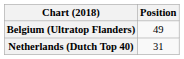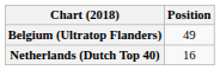Netherlands (Dutch Top 40) | Position: 31 -> 16
